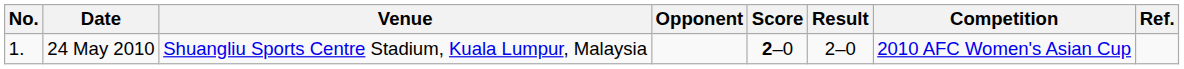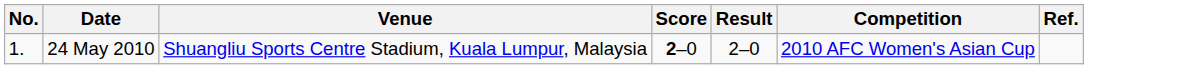- column: Opponent
